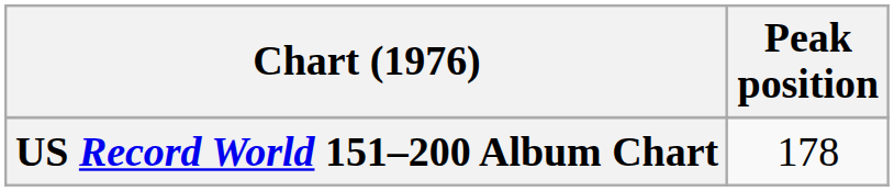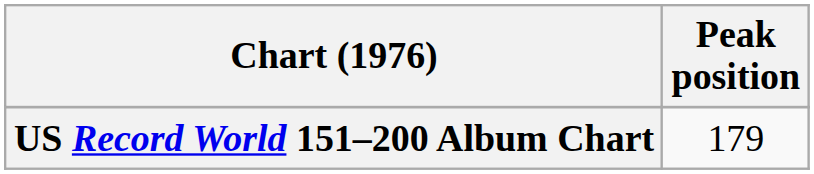US Record World 151–200 Album Chart | Peak position: 178 -> 179
